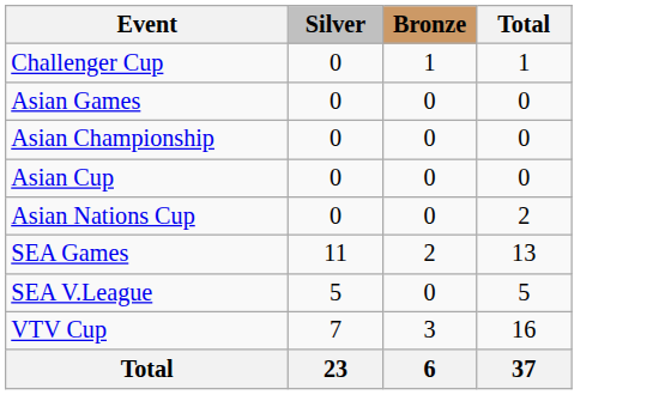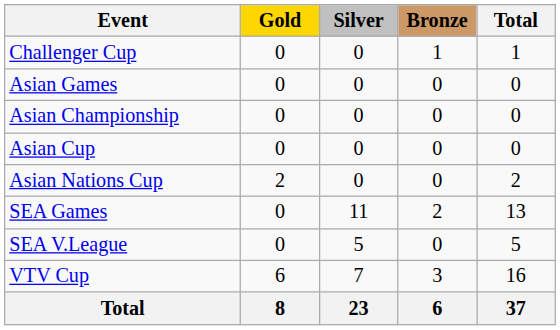+ column: Gold | 0 | 0 | 0 | 0 | 2 | 0 | 0 | 6 | 8
